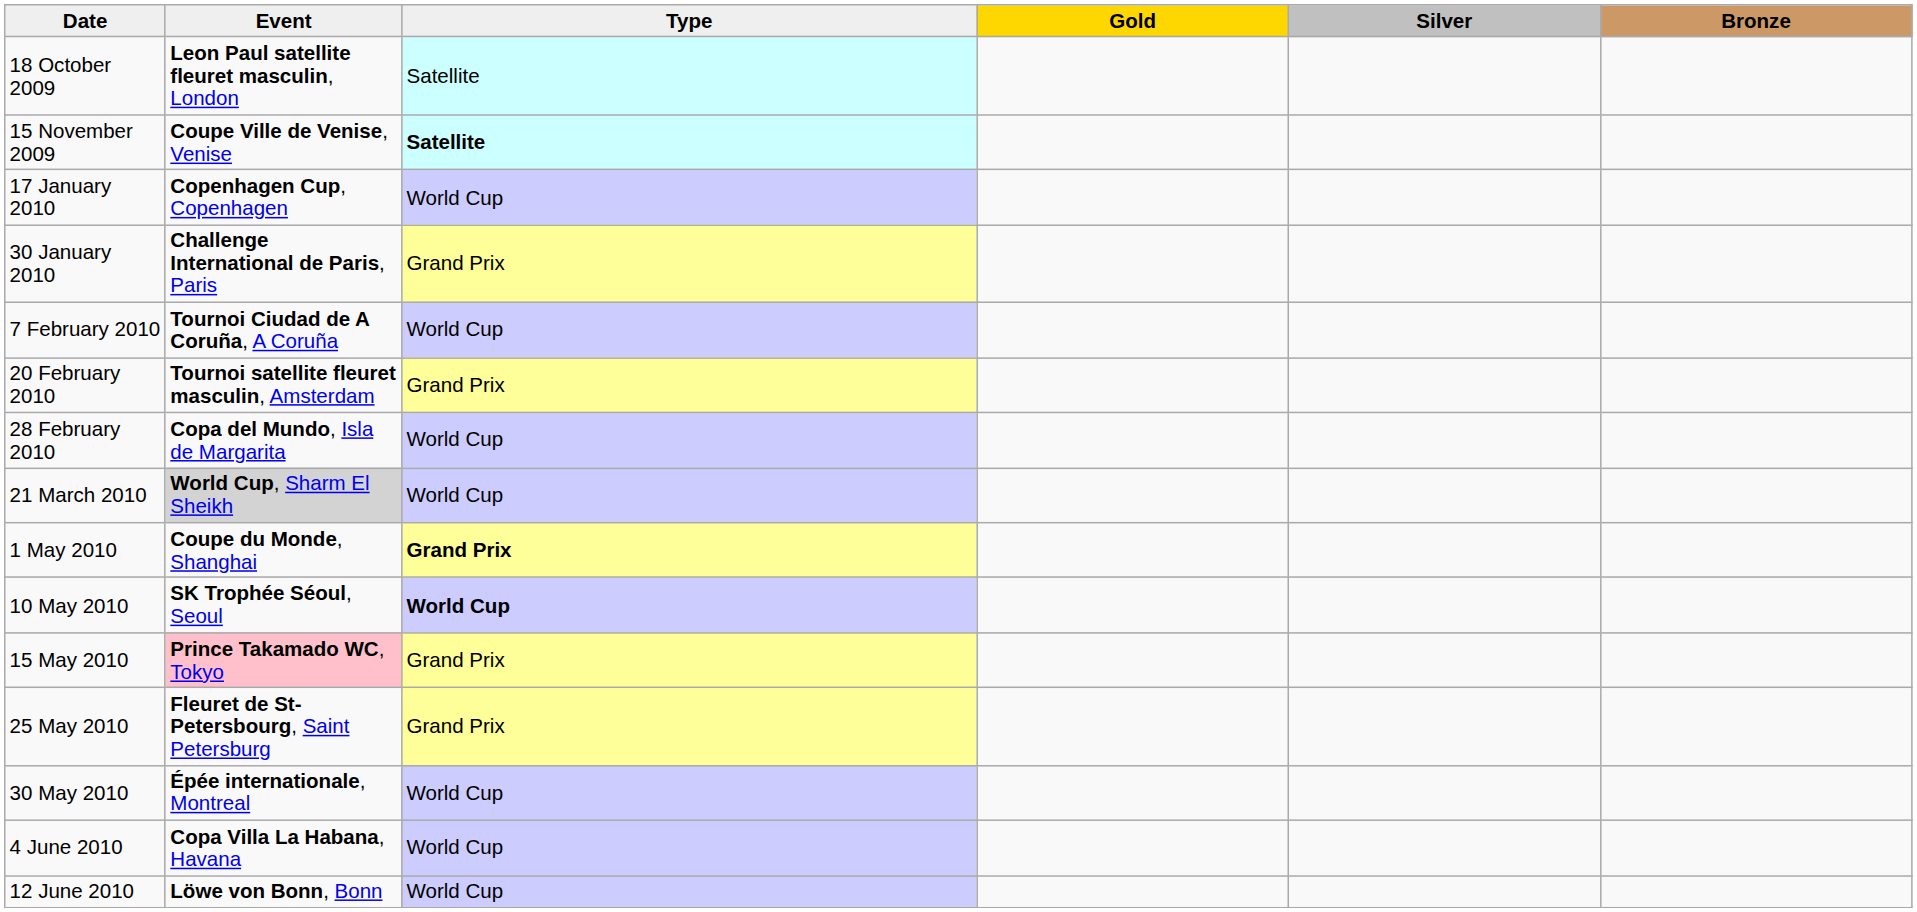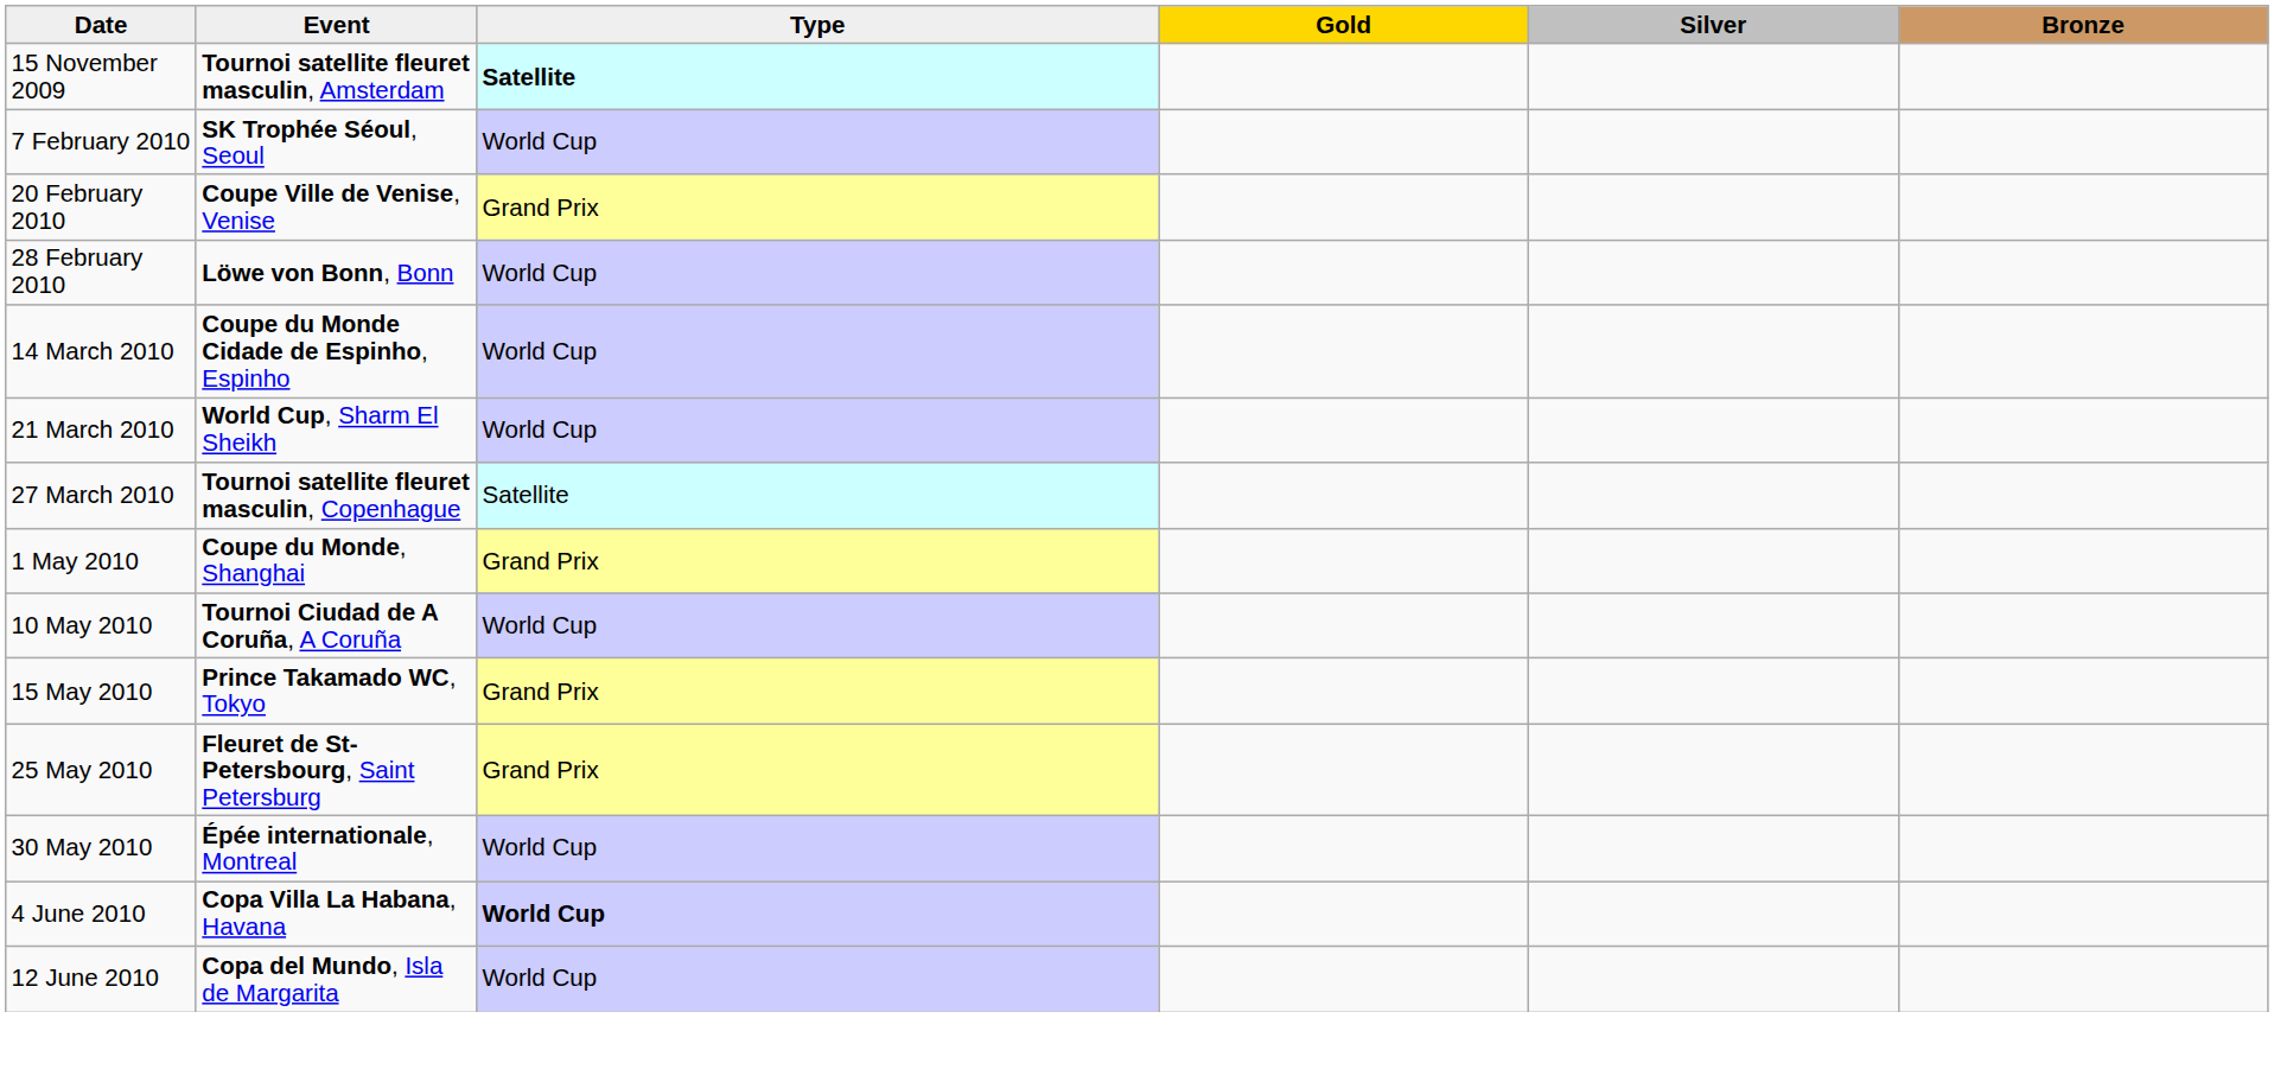- row: 18 October 2009 | Leon Paul satellite fleuret masculin, London | Satellite
15 November 2009 | Event: Coupe Ville de Venise, Venise -> Tournoi satellite fleuret masculin, Amsterdam
- row: 17 January 2010 | Copenhagen Cup, Copenhagen | World Cup
- row: 30 January 2010 | Challenge International de Paris, Paris | Grand Prix
7 February 2010 | Event: Tournoi Ciudad de A Coruña, A Coruña -> SK Trophée Séoul, Seoul
20 February 2010 | Event: Tournoi satellite fleuret masculin, Amsterdam -> Coupe Ville de Venise, Venise
28 February 2010 | Event: Copa del Mundo, Isla de Margarita -> Löwe von Bonn, Bonn
+ row: 14 March 2010 | Coupe du Monde Cidade de Espinho, Espinho | World Cup
21 March 2010 | Event: lightgrey background -> no background
+ row: 27 March 2010 | Tournoi satellite fleuret masculin, Copenhague | Satellite
1 May 2010 | Type: bold -> normal
10 May 2010 | Event: SK Trophée Séoul, Seoul -> Tournoi Ciudad de A Coruña, A Coruña
10 May 2010 | Type: bold -> normal
15 May 2010 | Event: pink background -> no background
4 June 2010 | Type: normal -> bold
12 June 2010 | Event: Löwe von Bonn, Bonn -> Copa del Mundo, Isla de Margarita
